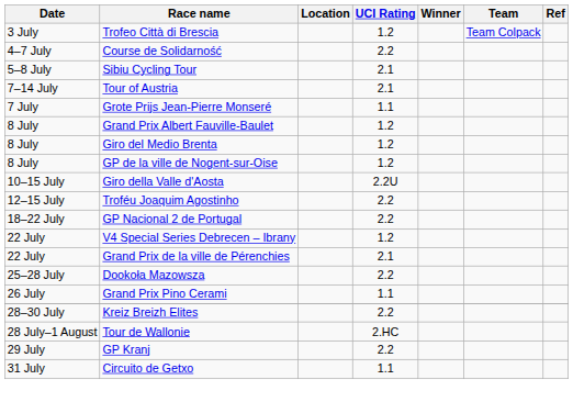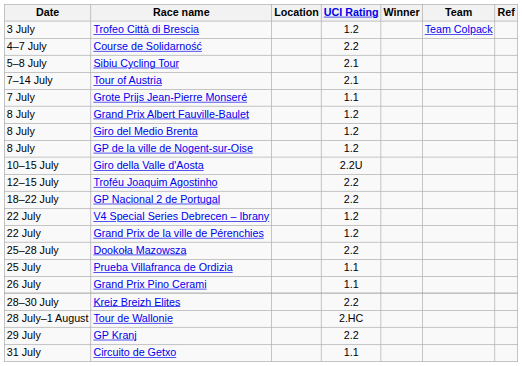Grand Prix de la ville de Pérenchies | UCI Rating: 2.1 -> 1.2
+ row: 25 July | Prueba Villafranca de Ordizia | 1.1
